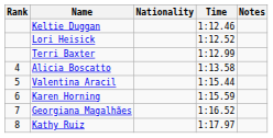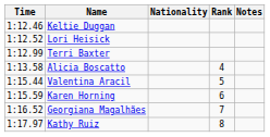columns swapped: Rank <-> Time
